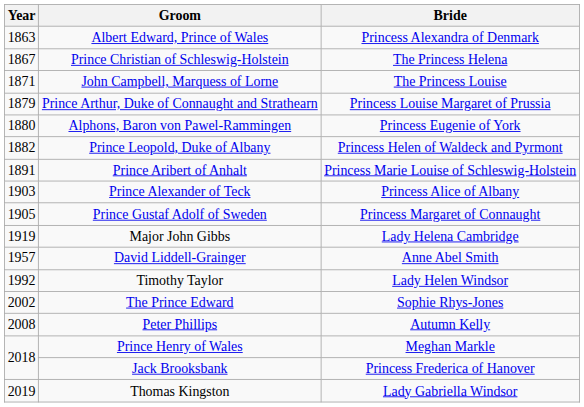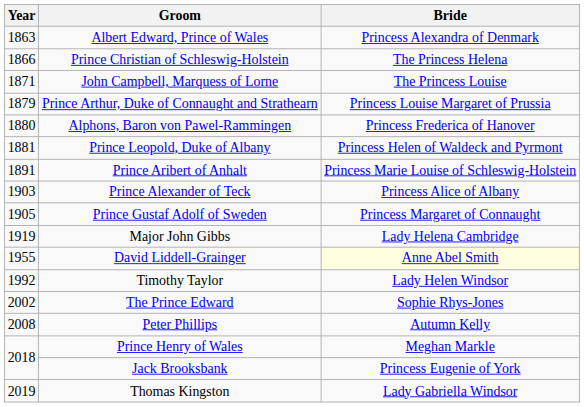Prince Christian of Schleswig-Holstein | Year: 1867 -> 1866
Alphons, Baron von Pawel-Rammingen | Bride: Princess Eugenie of York -> Princess Frederica of Hanover
Prince Leopold, Duke of Albany | Year: 1882 -> 1881
David Liddell-Grainger | Year: 1957 -> 1955
David Liddell-Grainger | Bride: no background -> lightyellow background
Jack Brooksbank | Bride: Princess Frederica of Hanover -> Princess Eugenie of York
